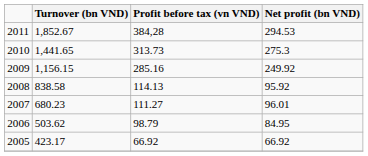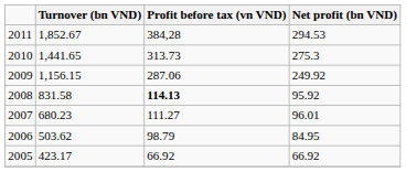2009 | Profit before tax (vn VND): 285.16 -> 287.06
2008 | Turnover (bn VND): 838.58 -> 831.58
2008 | Profit before tax (vn VND): normal -> bold
